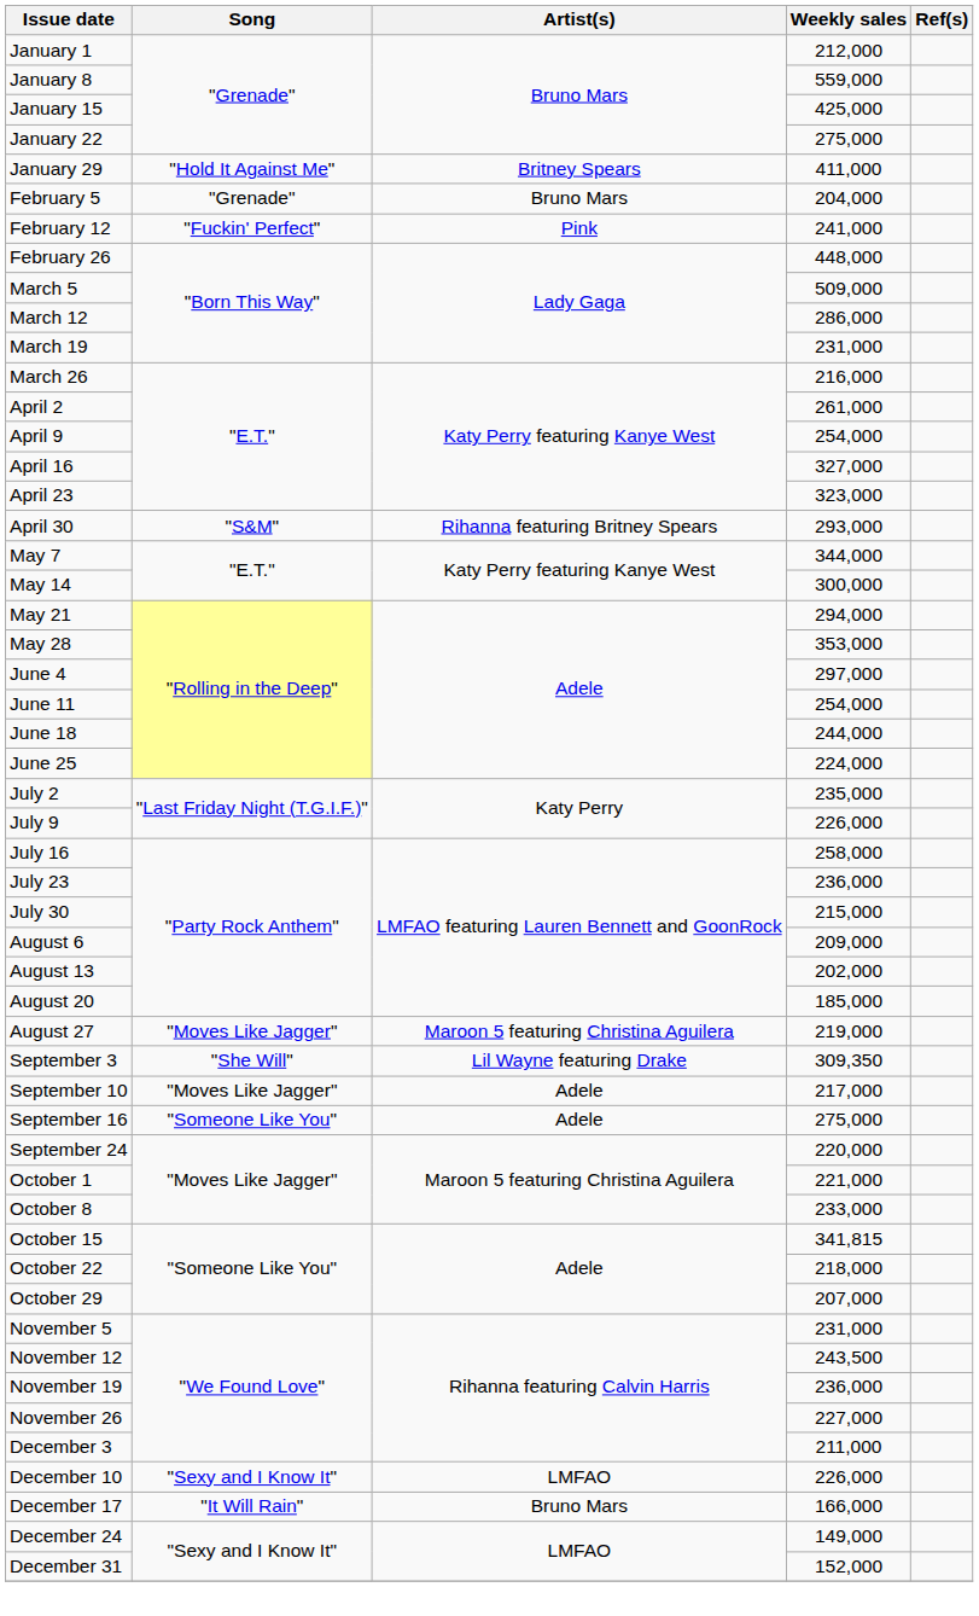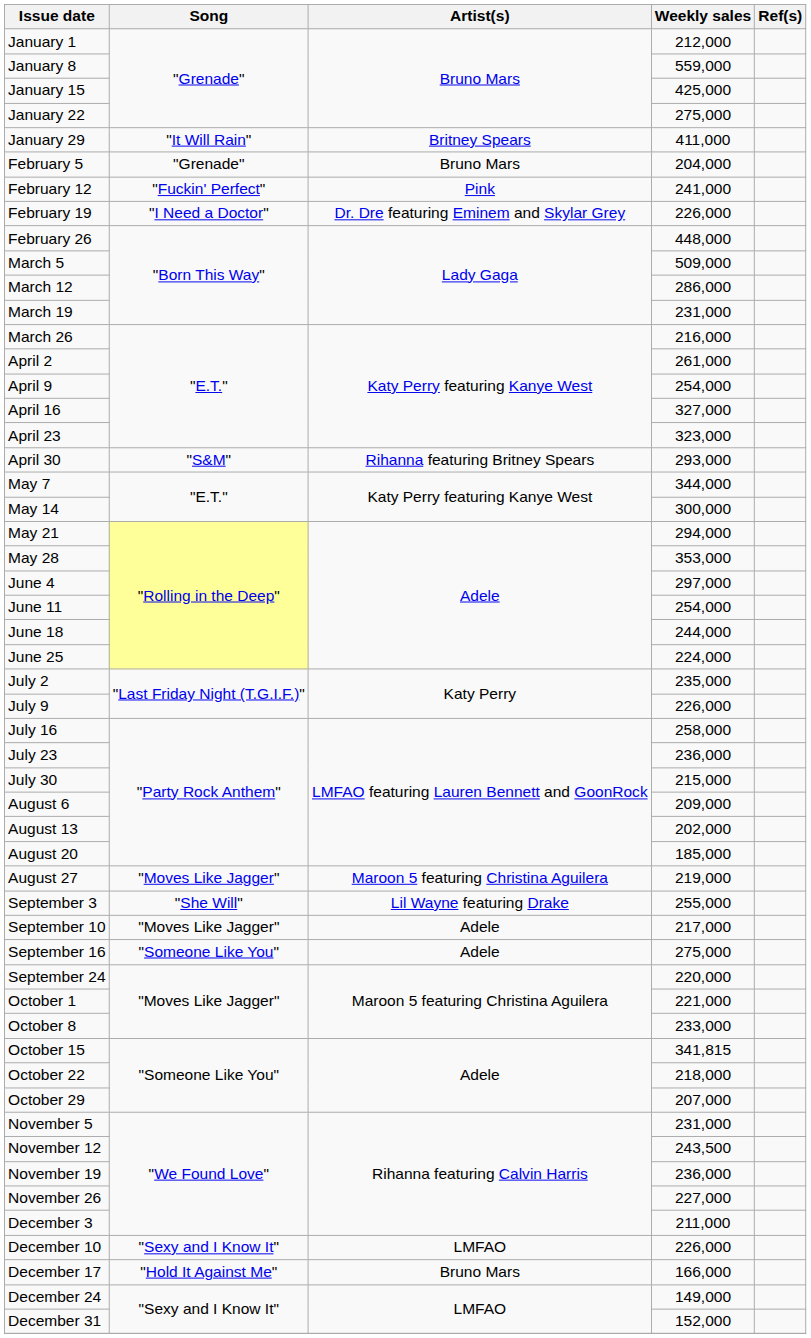January 29 | Song: "Hold It Against Me" -> "It Will Rain"
+ row: February 19 | "I Need a Doctor" | Dr. Dre featuring Eminem and Skylar Grey | 226,000
September 3 | Weekly sales: 309,350 -> 255,000
December 17 | Song: "It Will Rain" -> "Hold It Against Me"
